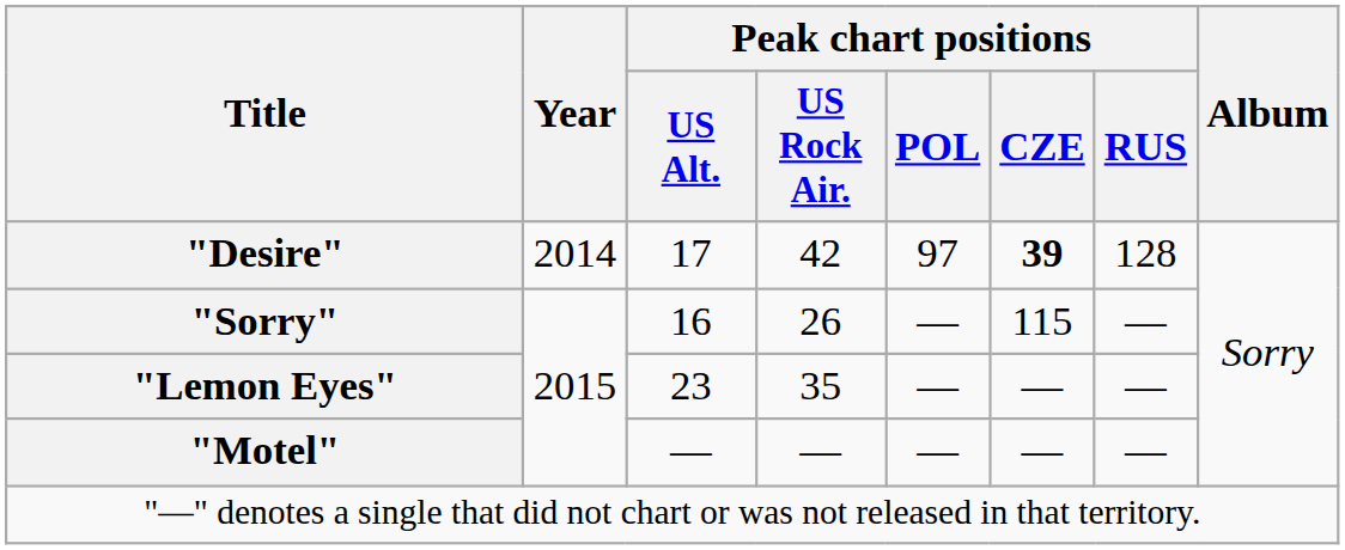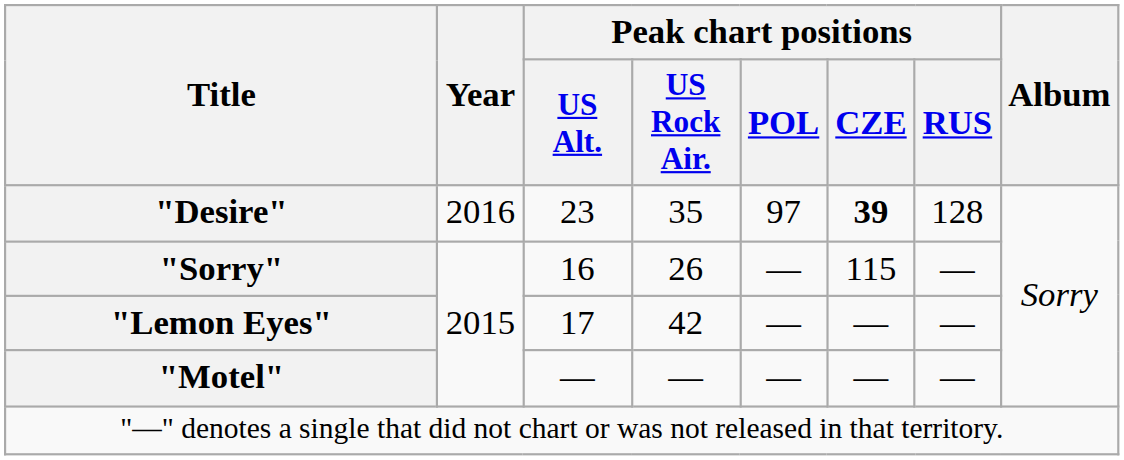"Desire" | Year: 2014 -> 2016
"Desire" | Peak chart positions / US Alt.: 17 -> 23
"Desire" | Peak chart positions / US Rock Air.: 42 -> 35
"Lemon Eyes" | Peak chart positions / US Alt.: 23 -> 17
"Lemon Eyes" | Peak chart positions / US Rock Air.: 35 -> 42
